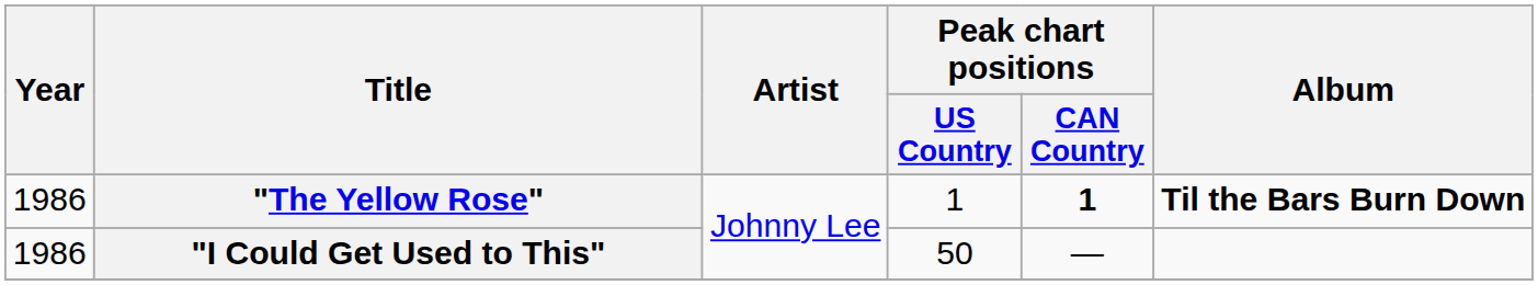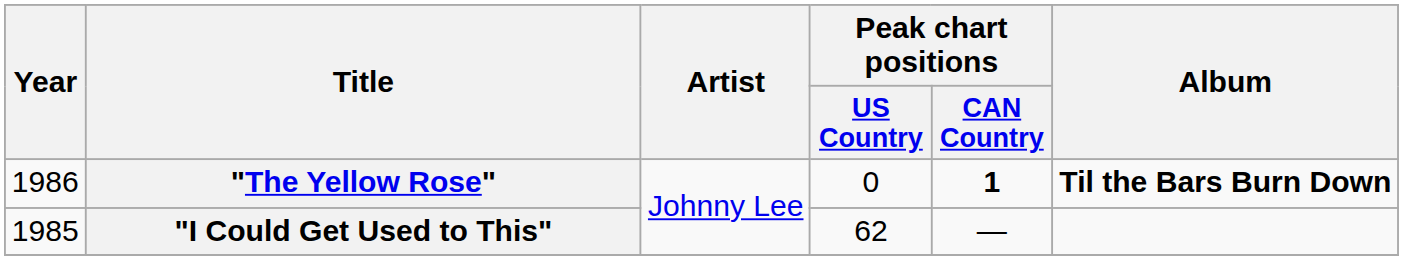"The Yellow Rose" | Peak chart positions / US Country: 1 -> 0
"I Could Get Used to This" | Year: 1986 -> 1985
"I Could Get Used to This" | Peak chart positions / US Country: 50 -> 62
